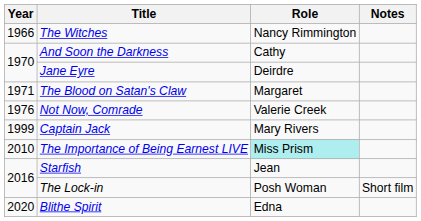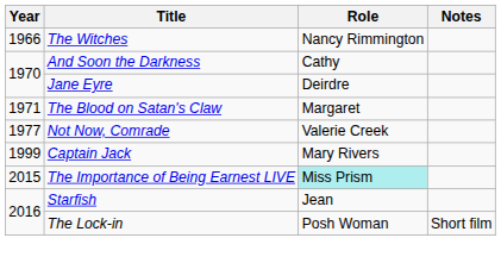Not Now, Comrade | Year: 1976 -> 1977
The Importance of Being Earnest LIVE | Year: 2010 -> 2015
- row: 2020 | Blithe Spirit | Edna
